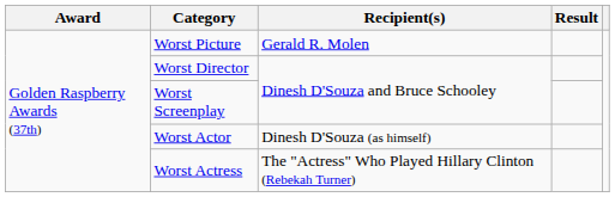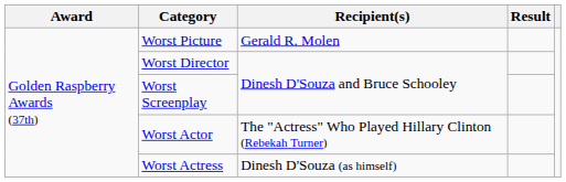Worst Actor | Recipient(s): Dinesh D'Souza (as himself) -> The "Actress" Who Played Hillary Clinton (Rebekah Turner)
Worst Actress | Recipient(s): The "Actress" Who Played Hillary Clinton (Rebekah Turner) -> Dinesh D'Souza (as himself)
